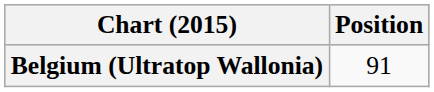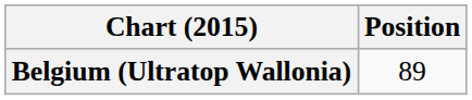Belgium (Ultratop Wallonia) | Position: 91 -> 89
